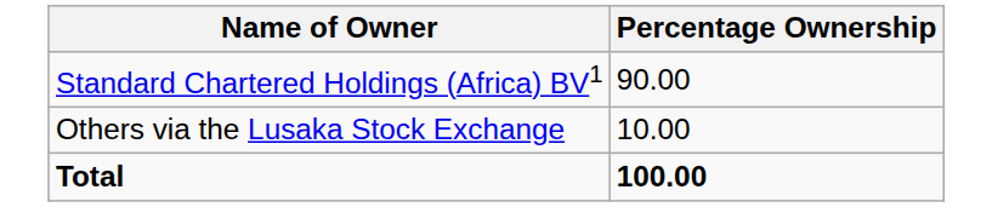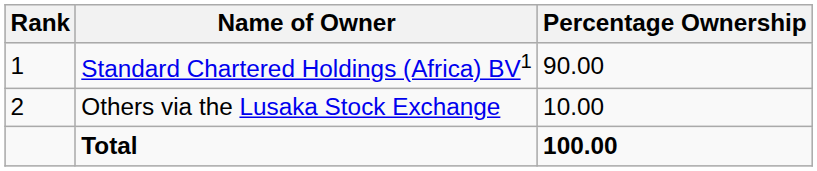+ column: Rank | 1 | 2
